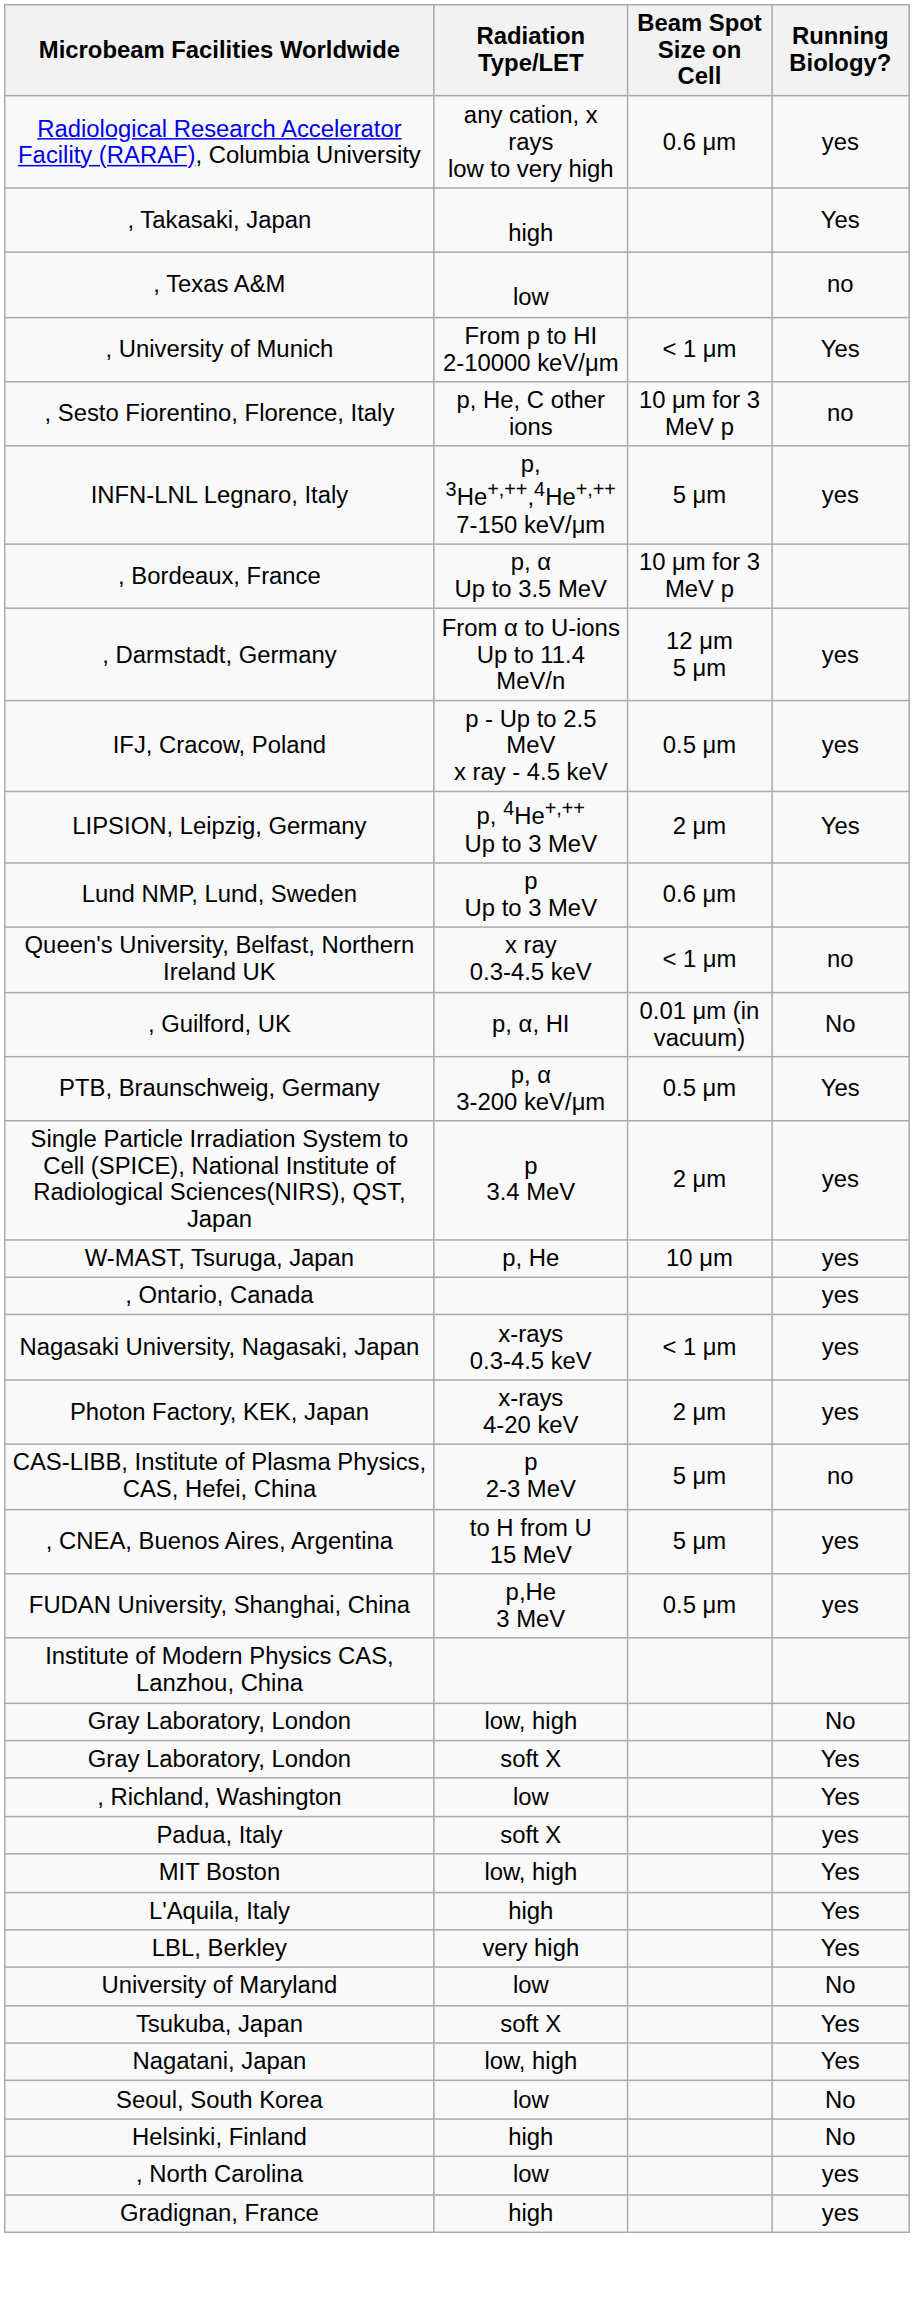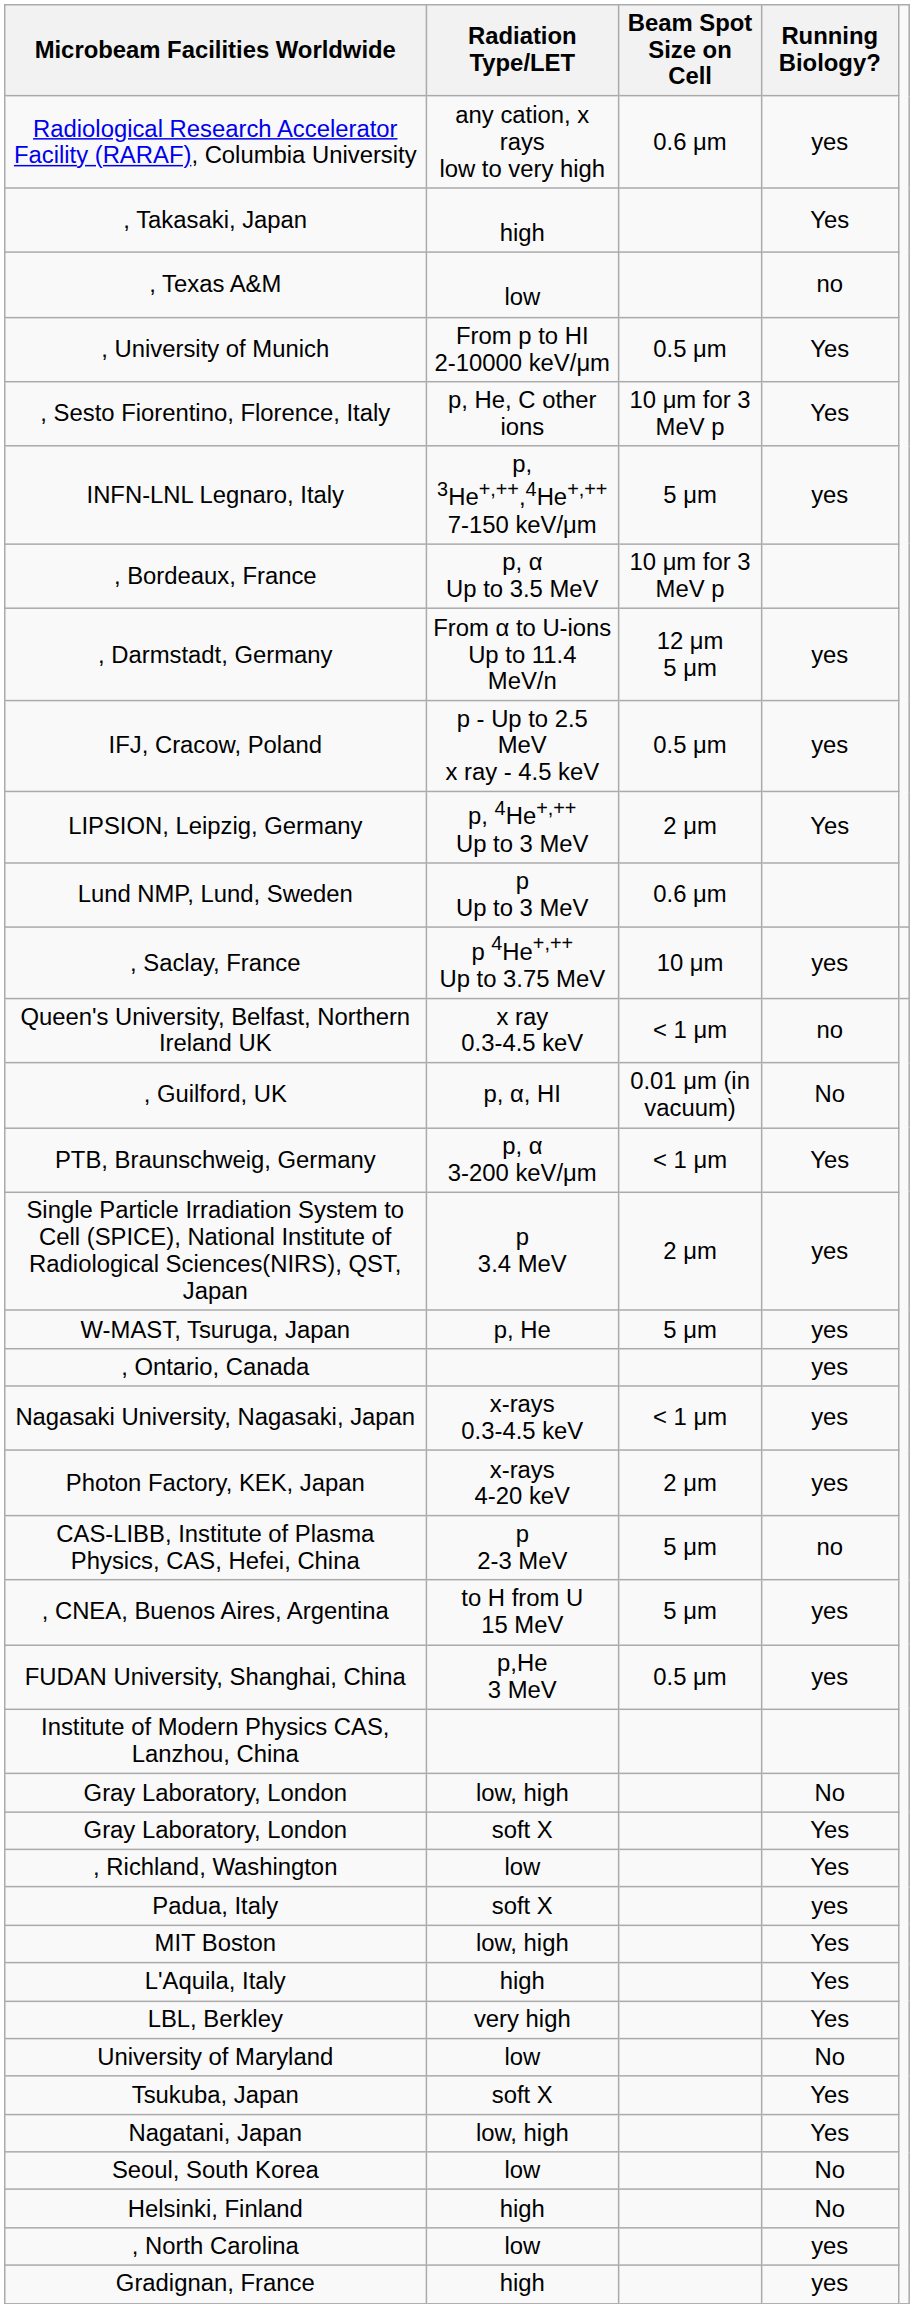, University of Munich | Beam Spot Size on Cell: < 1 μm -> 0.5 μm
, Sesto Fiorentino, Florence, Italy | Running Biology?: no -> Yes
+ row: , Saclay, France | p 4He+,++ Up to 3.75 MeV | 10 μm | yes
PTB, Braunschweig, Germany | Beam Spot Size on Cell: 0.5 μm -> < 1 μm
W-MAST, Tsuruga, Japan | Beam Spot Size on Cell: 10 μm -> 5 μm
